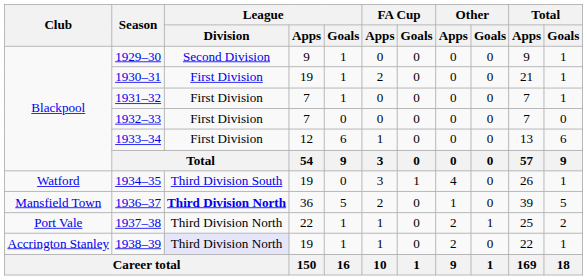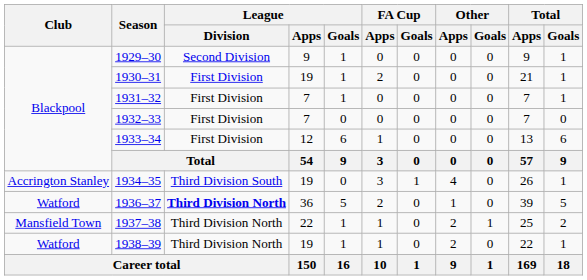1934–35 | Club: Watford -> Accrington Stanley
1936–37 | Club: Mansfield Town -> Watford
1937–38 | Club: Port Vale -> Mansfield Town
1938–39 | Club: Accrington Stanley -> Watford
1938–39 | League / Division: lavender background -> no background
